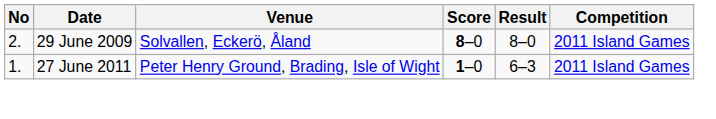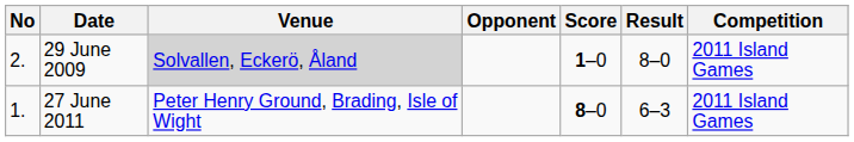+ column: Opponent
29 June 2009 | Venue: no background -> lightgrey background
29 June 2009 | Score: 8–0 -> 1–0
27 June 2011 | Score: 1–0 -> 8–0
